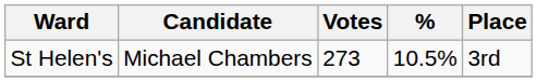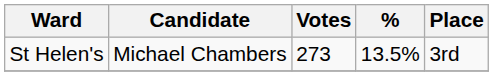St Helen's | %: 10.5% -> 13.5%
